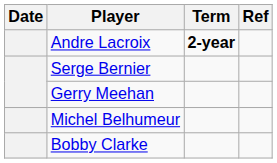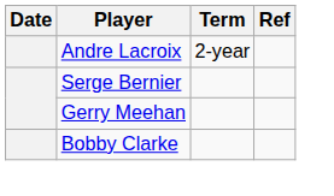Andre Lacroix | Term: bold -> normal
- row: Michel Belhumeur
